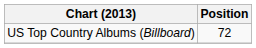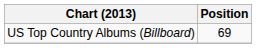US Top Country Albums (Billboard) | Position: 72 -> 69
